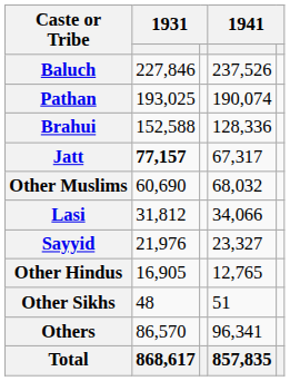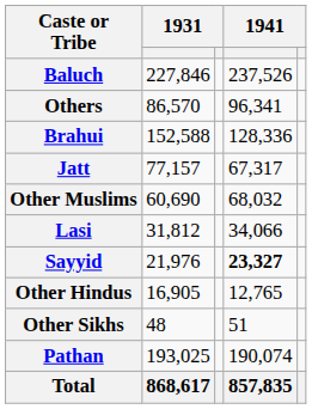rows swapped: Pathan <-> Others
Jatt | column 2: bold -> normal
Sayyid | column 4: normal -> bold
